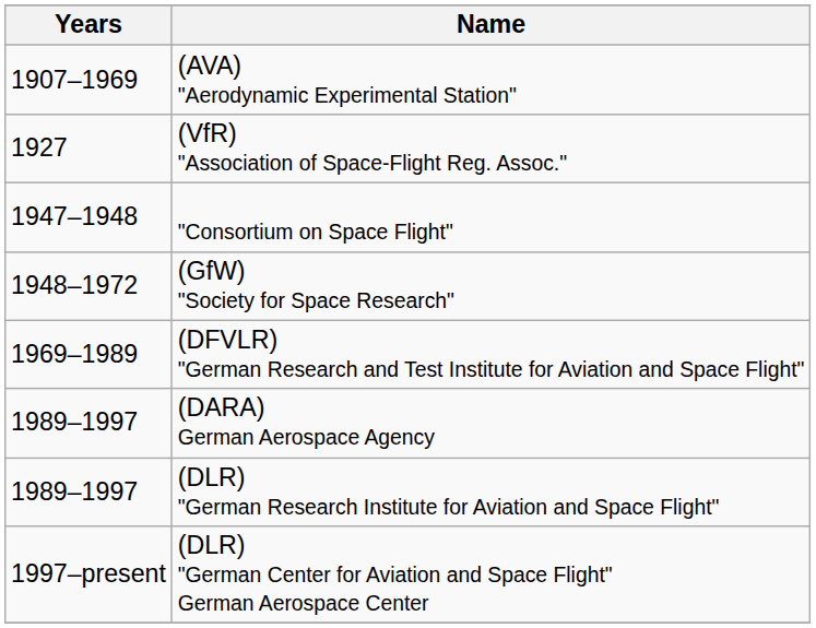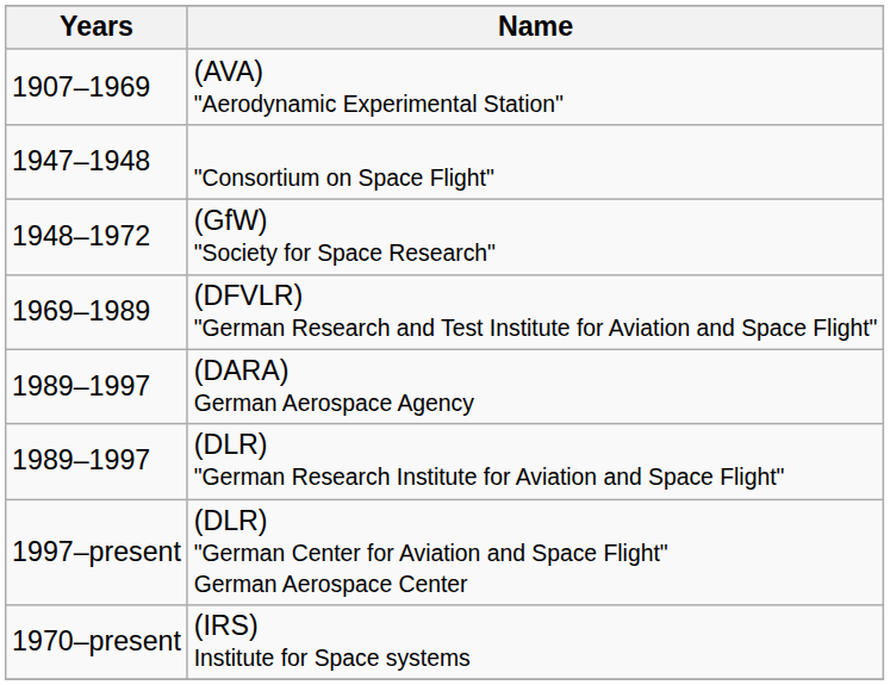- row: 1927 | (VfR) "Association of Space-Flight Reg. Assoc."
+ row: 1970–present | (IRS) Institute for Space systems
